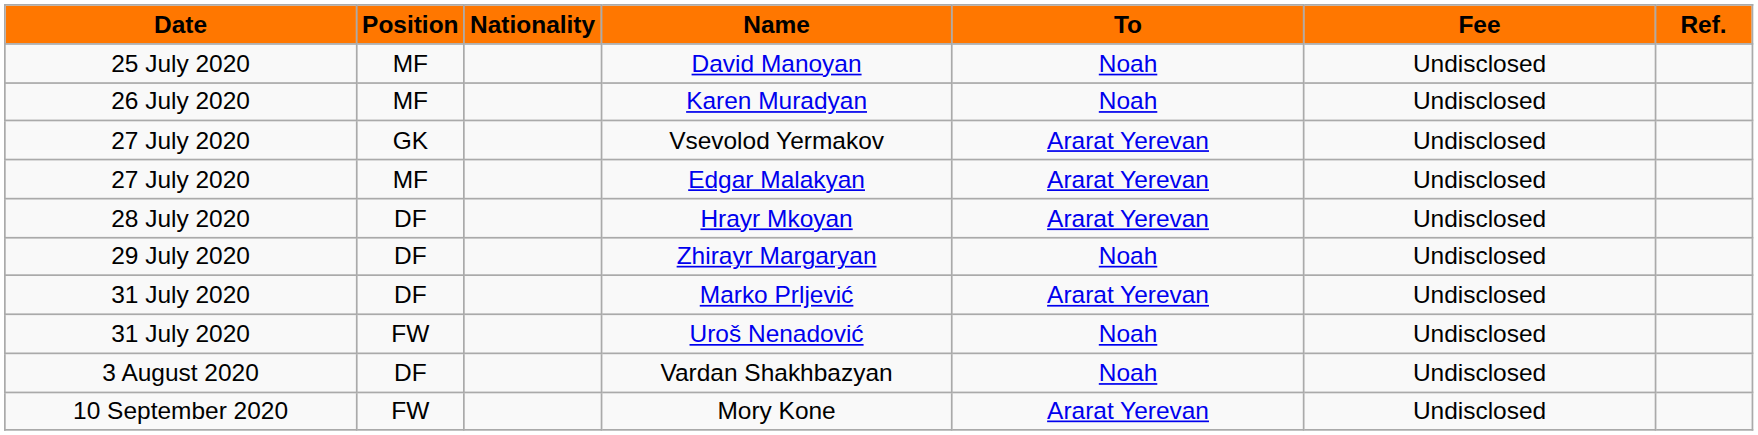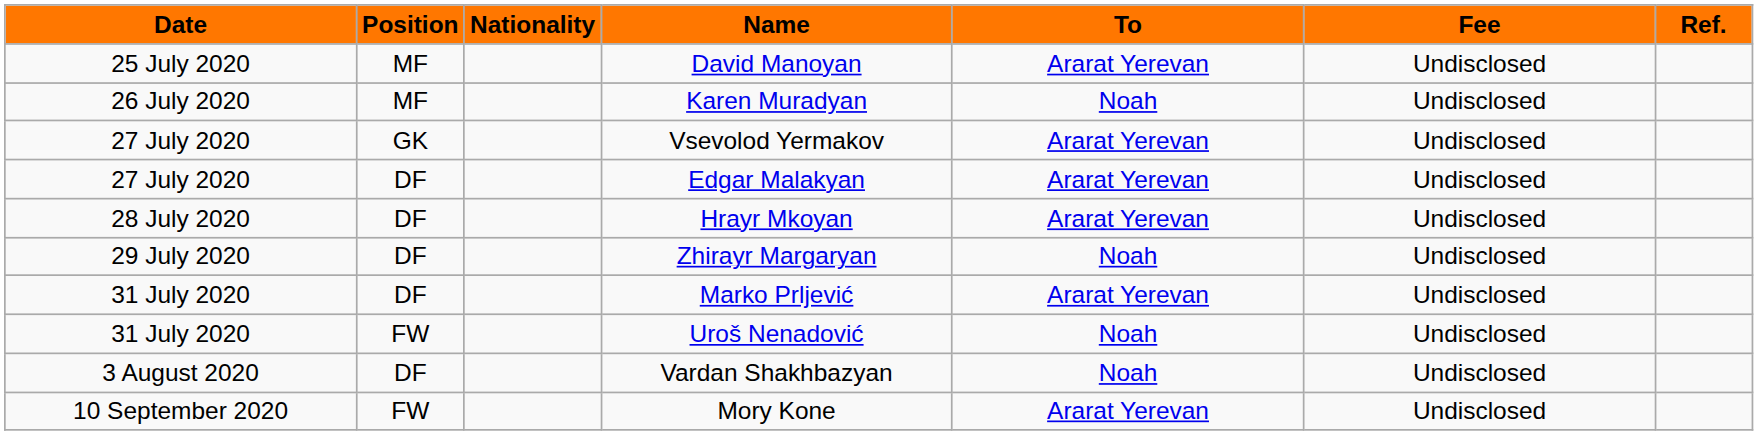David Manoyan | To: Noah -> Ararat Yerevan
Edgar Malakyan | Position: MF -> DF
